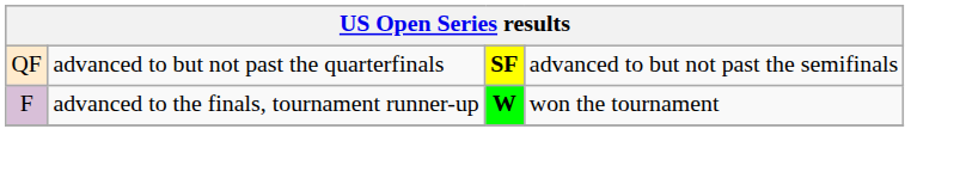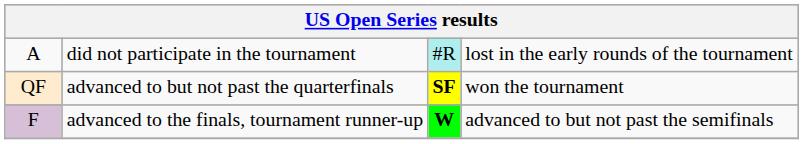+ row: A | did not participate in the tournament | #R | lost in the early rounds of the tournament
advanced to but not past the quarterfinals | column 4: advanced to but not past the semifinals -> won the tournament
advanced to the finals, tournament runner-up | column 4: won the tournament -> advanced to but not past the semifinals
